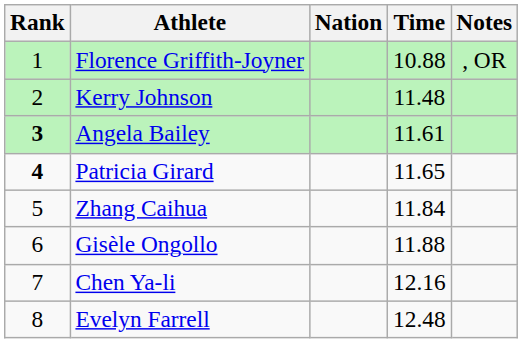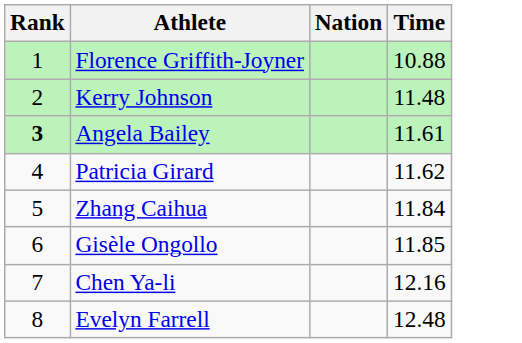- column: Notes | , OR
Patricia Girard | Rank: bold -> normal
Patricia Girard | Time: 11.65 -> 11.62
Gisèle Ongollo | Time: 11.88 -> 11.85
